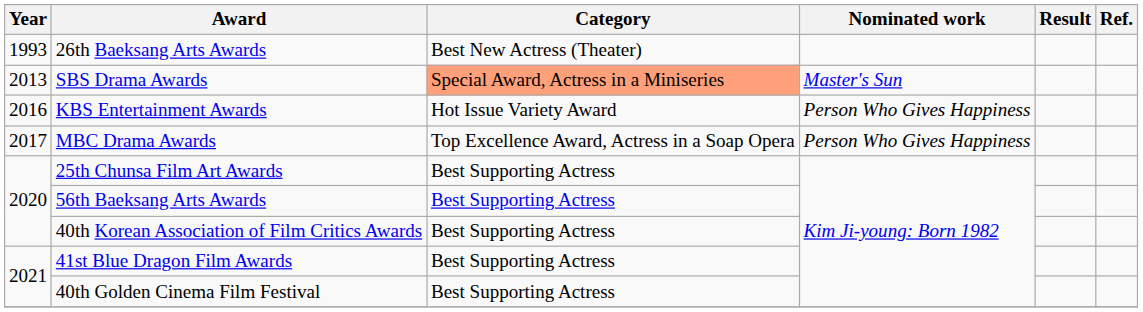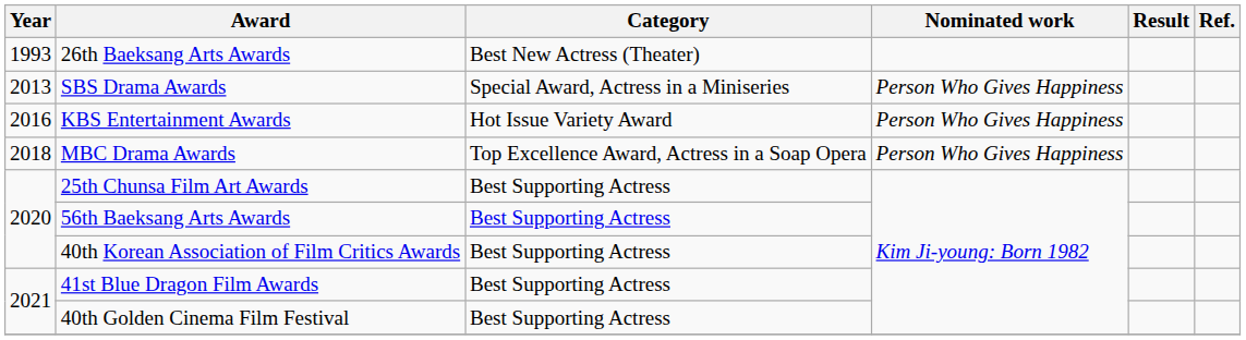SBS Drama Awards | Category: lightsalmon background -> no background
SBS Drama Awards | Nominated work: Master's Sun -> Person Who Gives Happiness
MBC Drama Awards | Year: 2017 -> 2018
